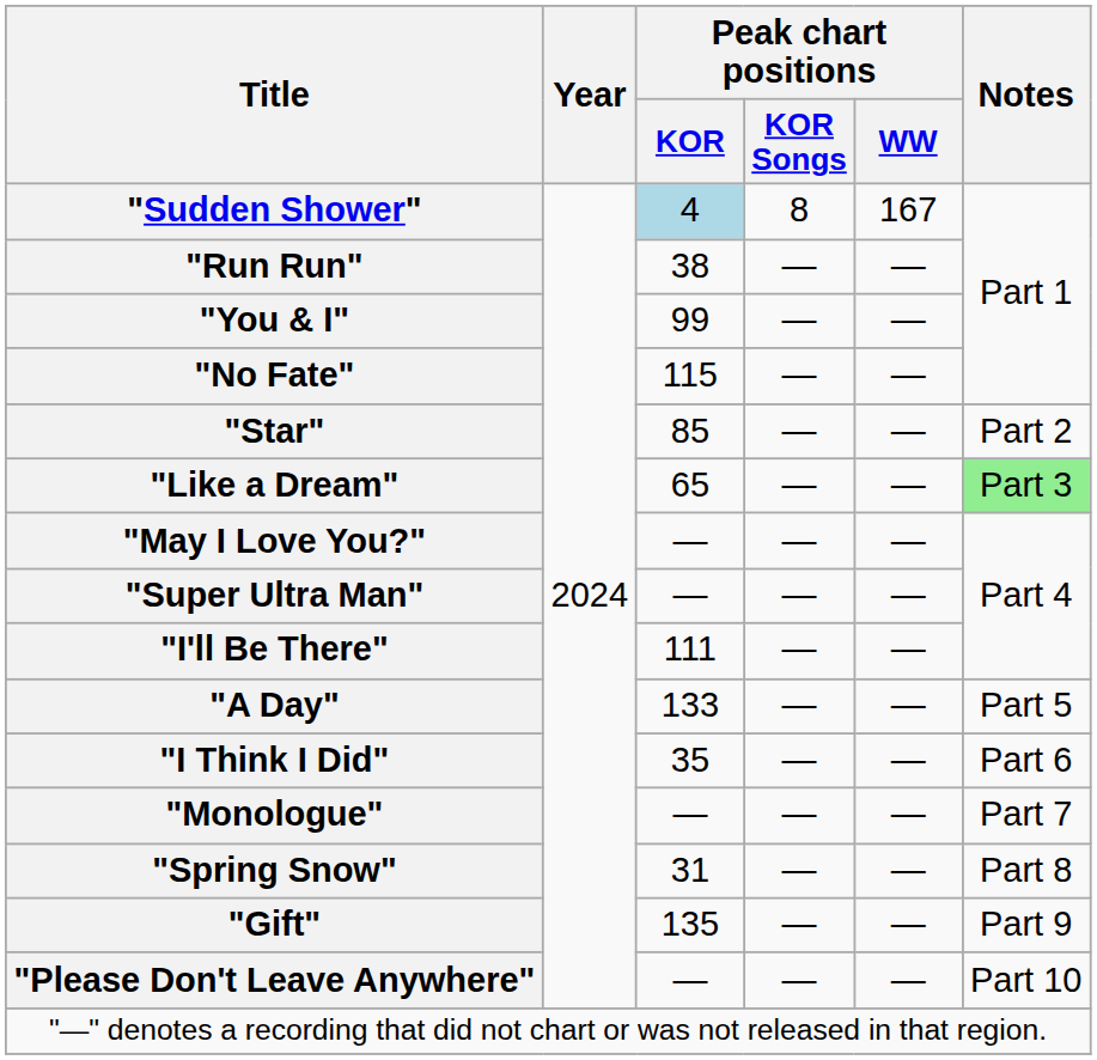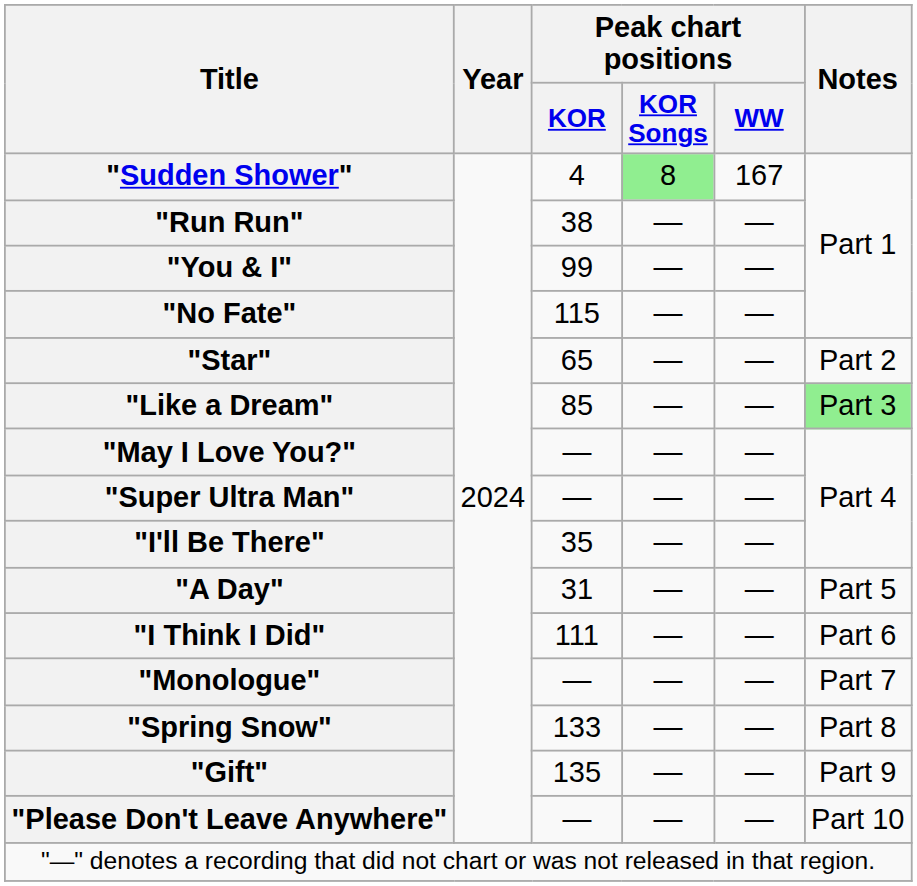"Sudden Shower" | Peak chart positions / KOR: lightblue background -> no background
"Sudden Shower" | Peak chart positions / KOR Songs: no background -> lightgreen background
"Star" | Peak chart positions / KOR: 85 -> 65
"Like a Dream" | Peak chart positions / KOR: 65 -> 85
"I'll Be There" | Peak chart positions / KOR: 111 -> 35
"A Day" | Peak chart positions / KOR: 133 -> 31
"I Think I Did" | Peak chart positions / KOR: 35 -> 111
"Spring Snow" | Peak chart positions / KOR: 31 -> 133
